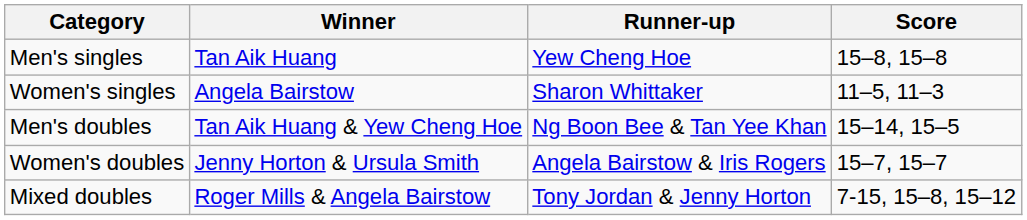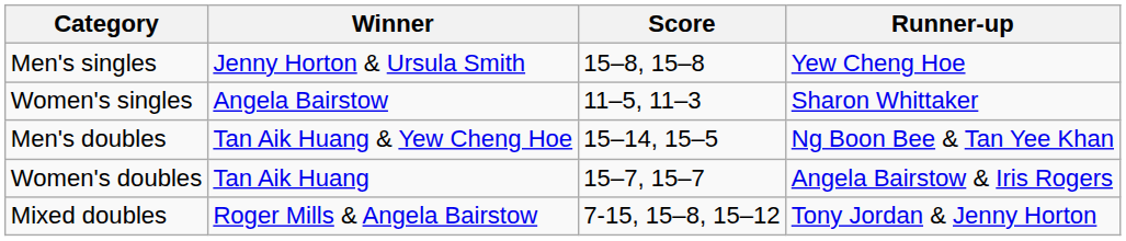columns swapped: Runner-up <-> Score
Men's singles | Winner: Tan Aik Huang -> Jenny Horton & Ursula Smith
Women's doubles | Winner: Jenny Horton & Ursula Smith -> Tan Aik Huang
